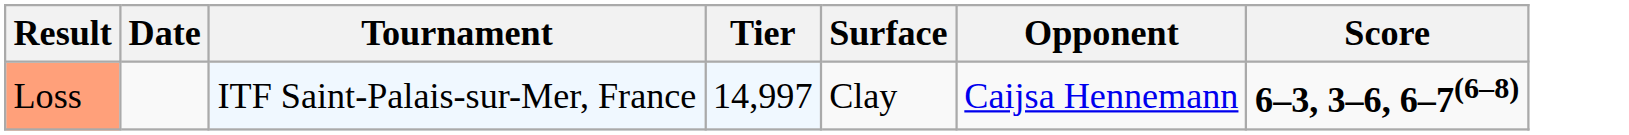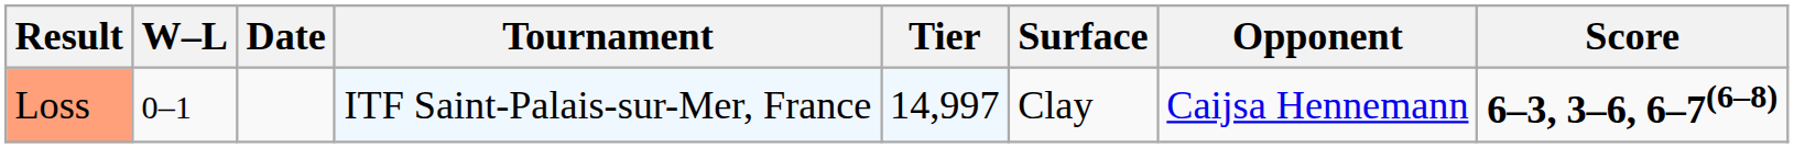+ column: W–L | 0–1
